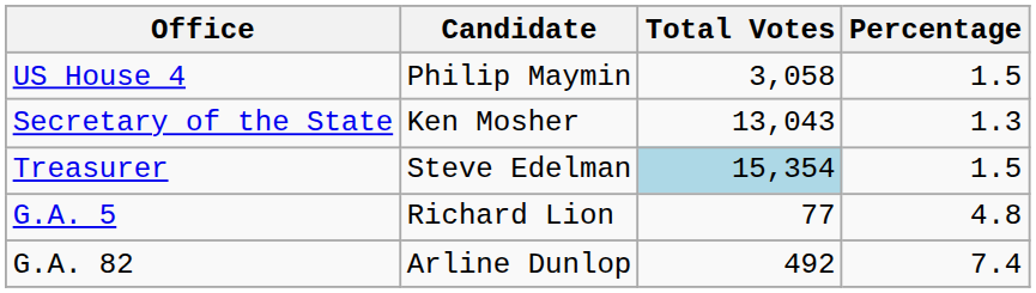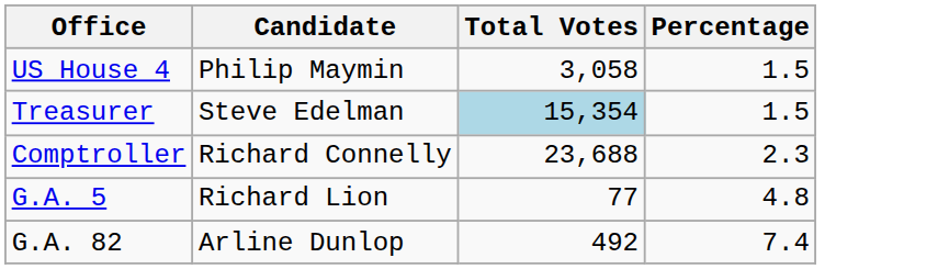- row: Secretary of the State | Ken Mosher | 13,043 | 1.3
+ row: Comptroller | Richard Connelly | 23,688 | 2.3
